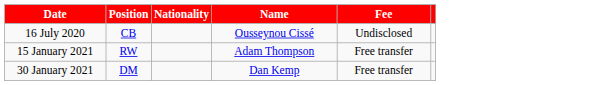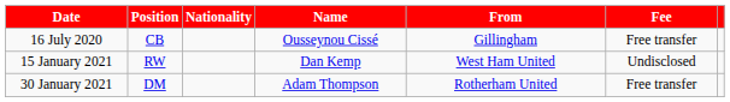+ column: From | Gillingham | West Ham United | Rotherham United
16 July 2020 | Fee: Undisclosed -> Free transfer
15 January 2021 | Name: Adam Thompson -> Dan Kemp
15 January 2021 | Fee: Free transfer -> Undisclosed
30 January 2021 | Name: Dan Kemp -> Adam Thompson
